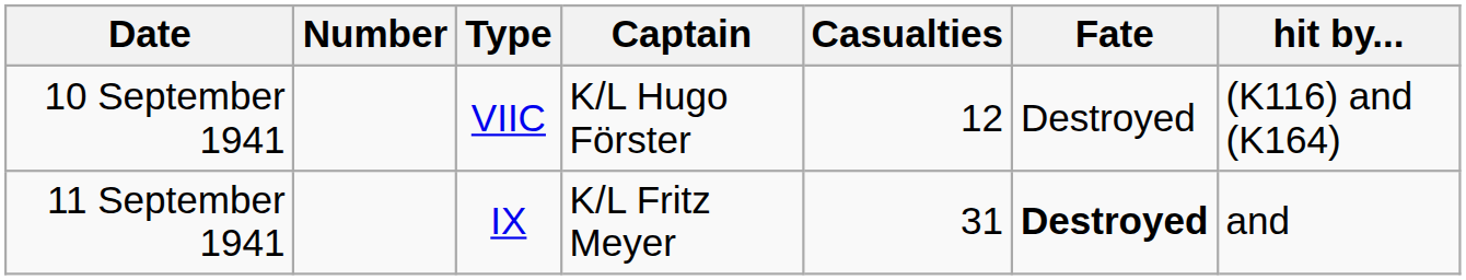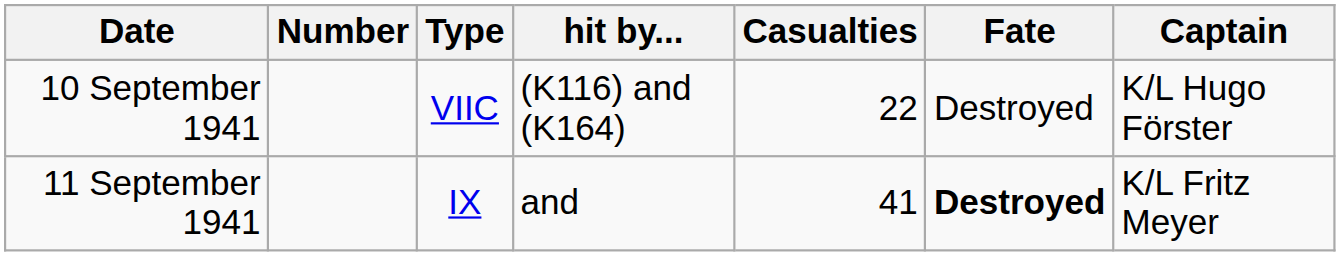columns swapped: Captain <-> hit by...
10 September 1941 | Casualties: 12 -> 22
11 September 1941 | Casualties: 31 -> 41
